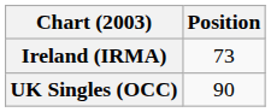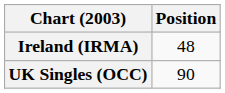Ireland (IRMA) | Position: 73 -> 48
